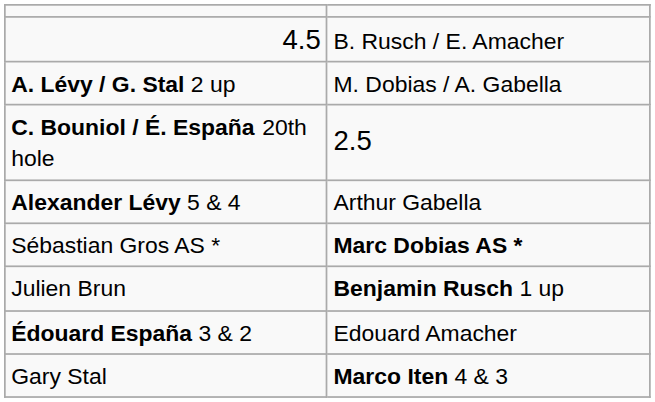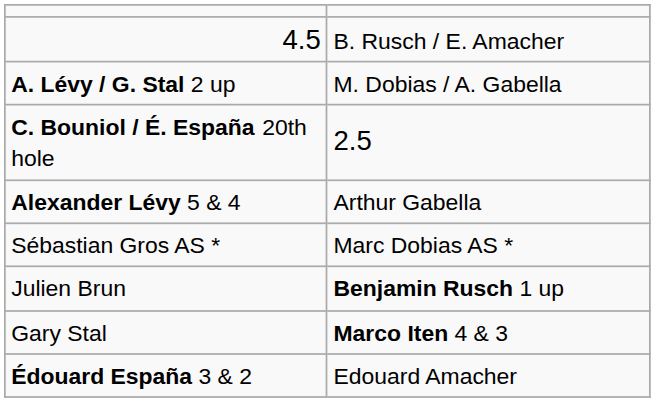Sébastian Gros AS * | column 2: bold -> normal
rows swapped: Gary Stal <-> Édouard España 3 & 2
